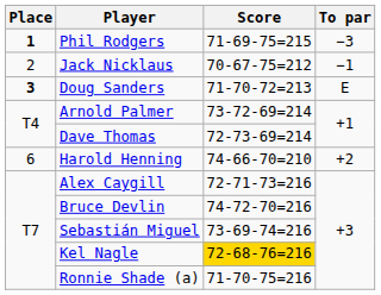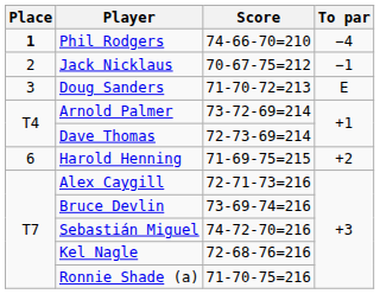Phil Rodgers | Score: 71-69-75=215 -> 74-66-70=210
Phil Rodgers | To par: −3 -> −4
Doug Sanders | Place: bold -> normal
Harold Henning | Score: 74-66-70=210 -> 71-69-75=215
Bruce Devlin | Score: 74-72-70=216 -> 73-69-74=216
Sebastián Miguel | Score: 73-69-74=216 -> 74-72-70=216
Kel Nagle | Score: gold background -> no background
